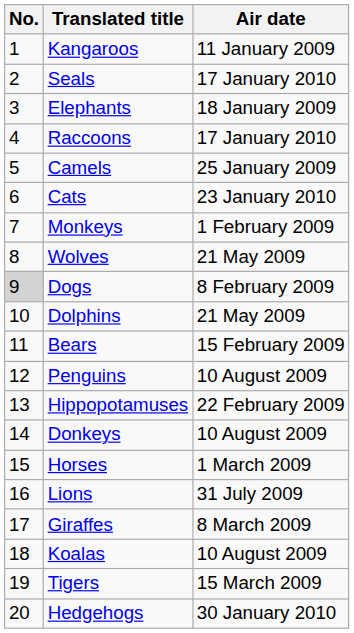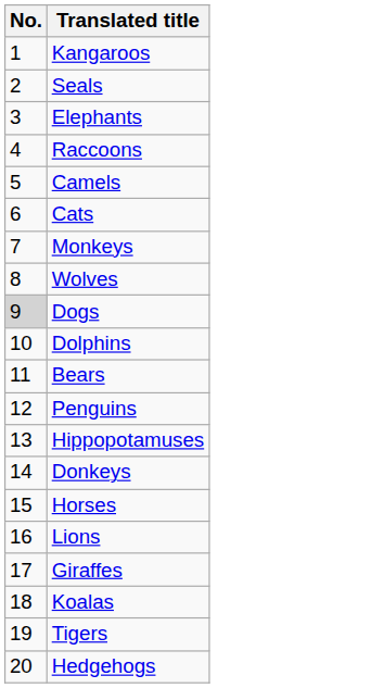- column: Air date | 11 January 2009 | 17 January 2010 | 18 January 2009 | 17 January 2010 | 25 January 2009 | 23 January 2010 | 1 February 2009 | 21 May 2009 | 8 February 2009 | 21 May 2009 | 15 February 2009 | 10 August 2009 | 22 February 2009 | 10 August 2009 | 1 March 2009 | 31 July 2009 | 8 March 2009 | 10 August 2009 | 15 March 2009 | 30 January 2010
